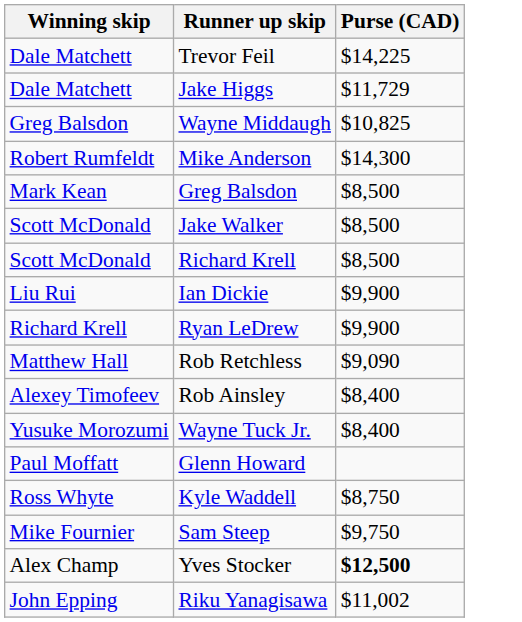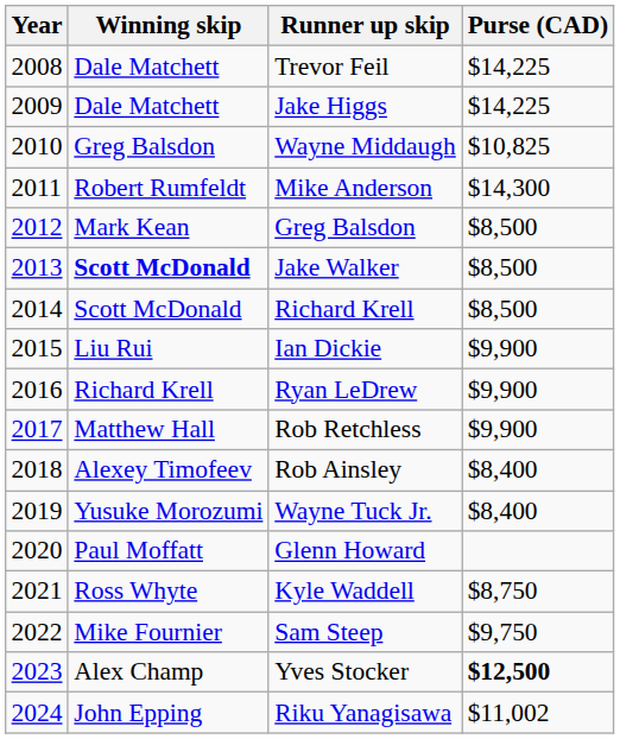+ column: Year | 2008 | 2009 | 2010 | 2011 | 2012 | 2013 | 2014 | 2015 | 2016 | 2017 | 2018 | 2019 | 2020 | 2021 | 2022 | 2023 | 2024
Jake Higgs | Purse (CAD): $11,729 -> $14,225
Jake Walker | Winning skip: normal -> bold
Rob Retchless | Purse (CAD): $9,090 -> $9,900
